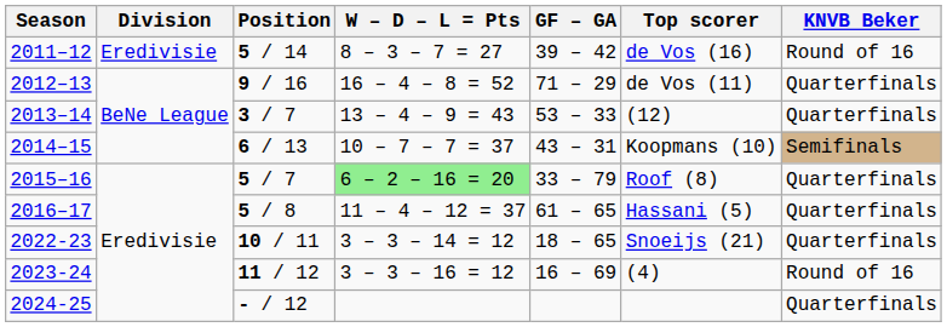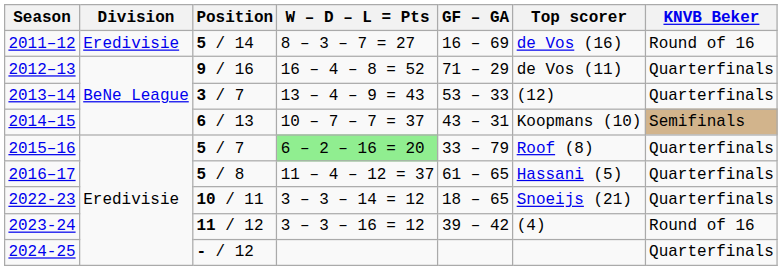2011–12 | GF – GA: 39 – 42 -> 16 – 69
2023-24 | GF – GA: 16 – 69 -> 39 – 42
